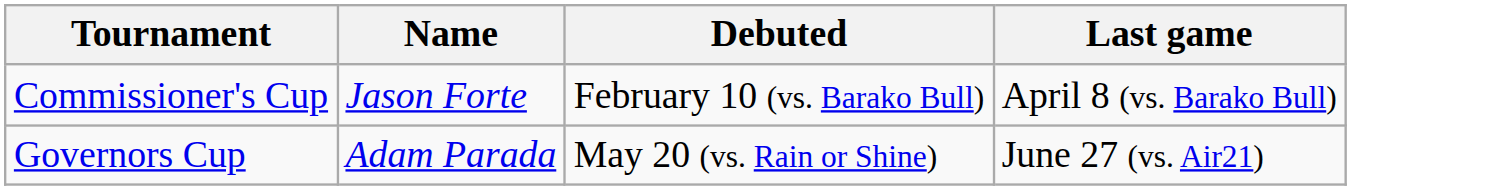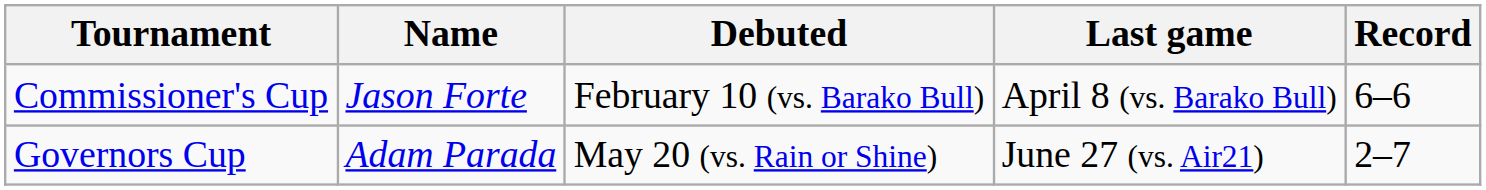+ column: Record | 6–6 | 2–7
